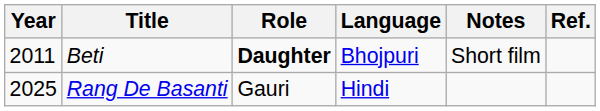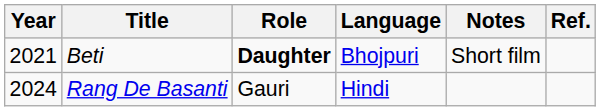Beti | Year: 2011 -> 2021
Rang De Basanti | Year: 2025 -> 2024
